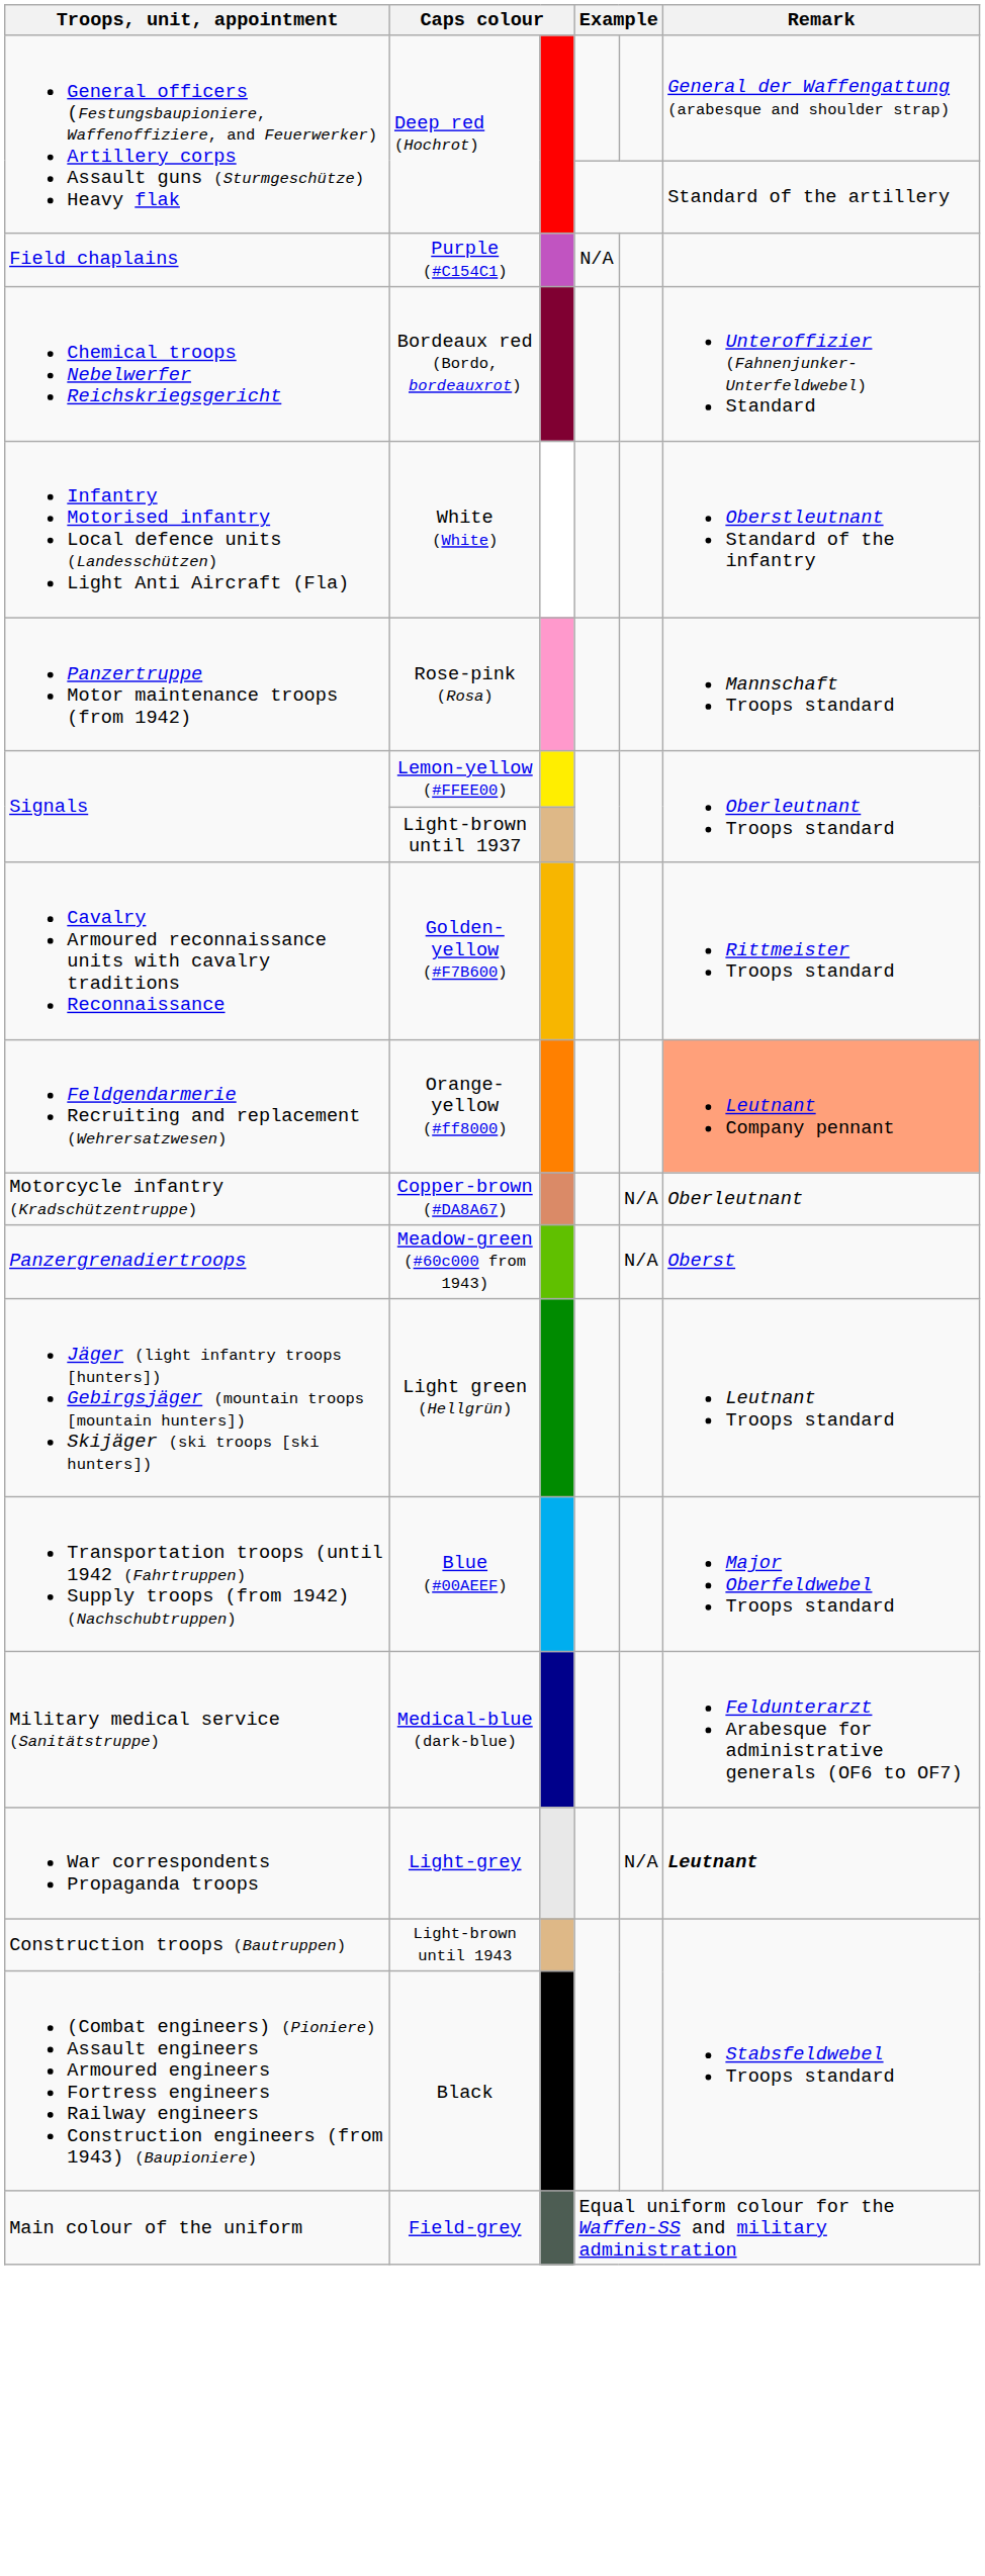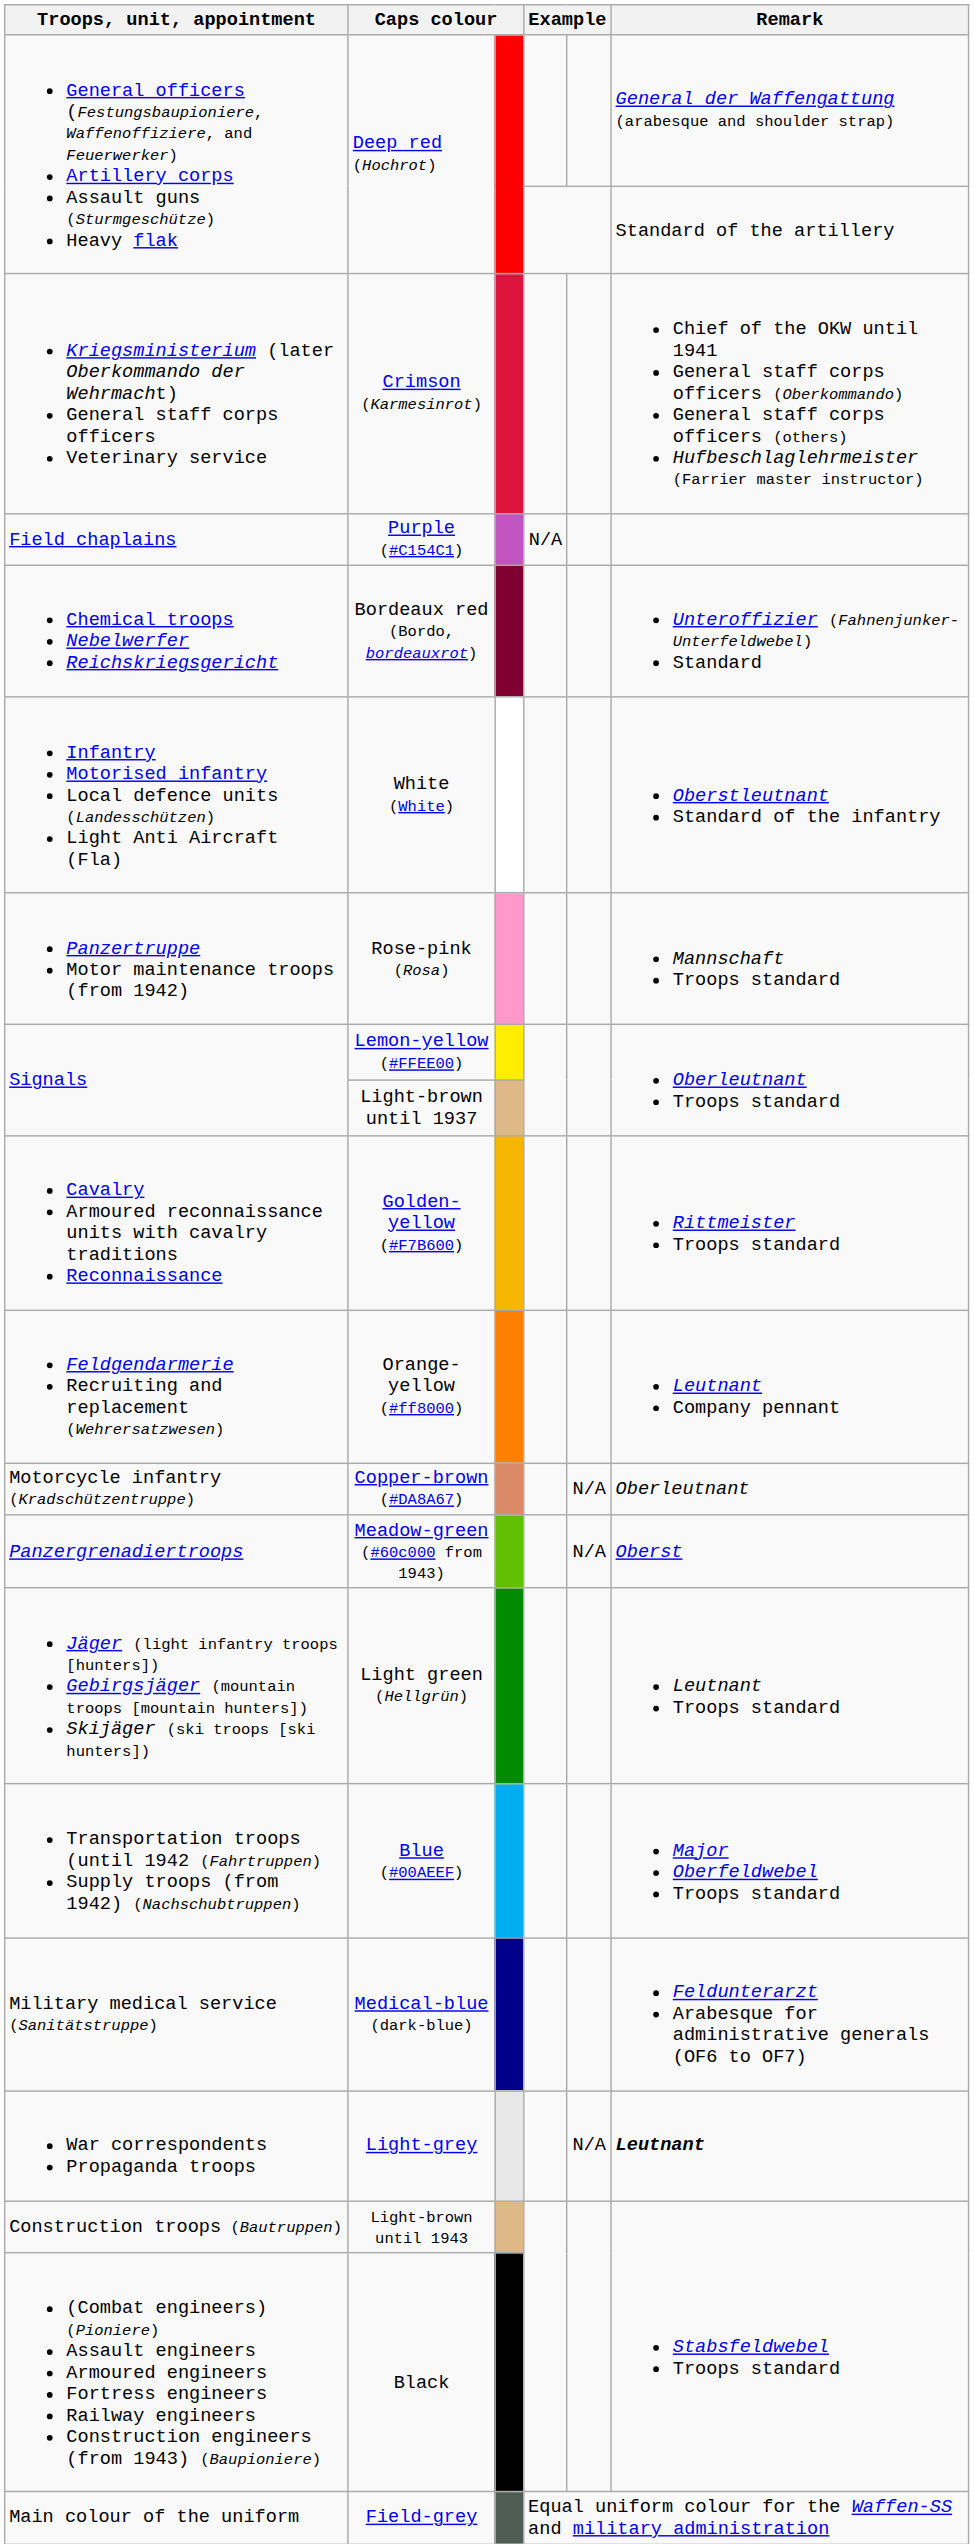+ row: Kriegsministerium (later Oberkommando der Wehrmacht) General staff corps officers Veterinary service | Crimson (Karmesinrot) | Chief of the OKW until 1941 General staff corps officers (Oberkommando) General staff corps officers (others) Hufbeschlaglehrmeister (Farrier master instructor)
Orange-yellow (#ff8000) | Remark: lightsalmon background -> no background
